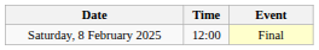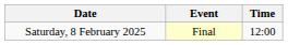columns swapped: Time <-> Event
